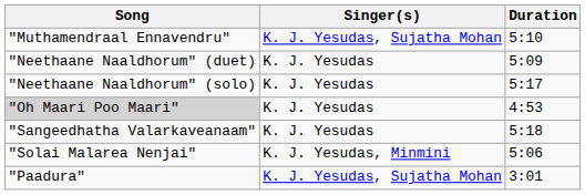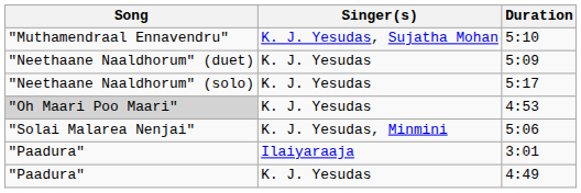- row: "Sangeedhatha Valarkaveanaam" | K. J. Yesudas | 5:18
3:01 | Singer(s): K. J. Yesudas, Sujatha Mohan -> Ilaiyaraaja
+ row: "Paadura" | K. J. Yesudas | 4:49
